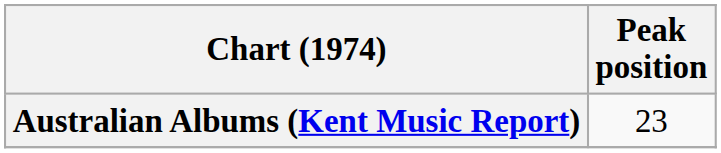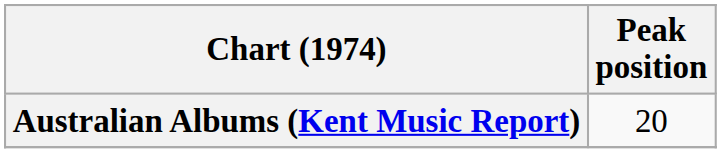Australian Albums (Kent Music Report) | Peak position: 23 -> 20
